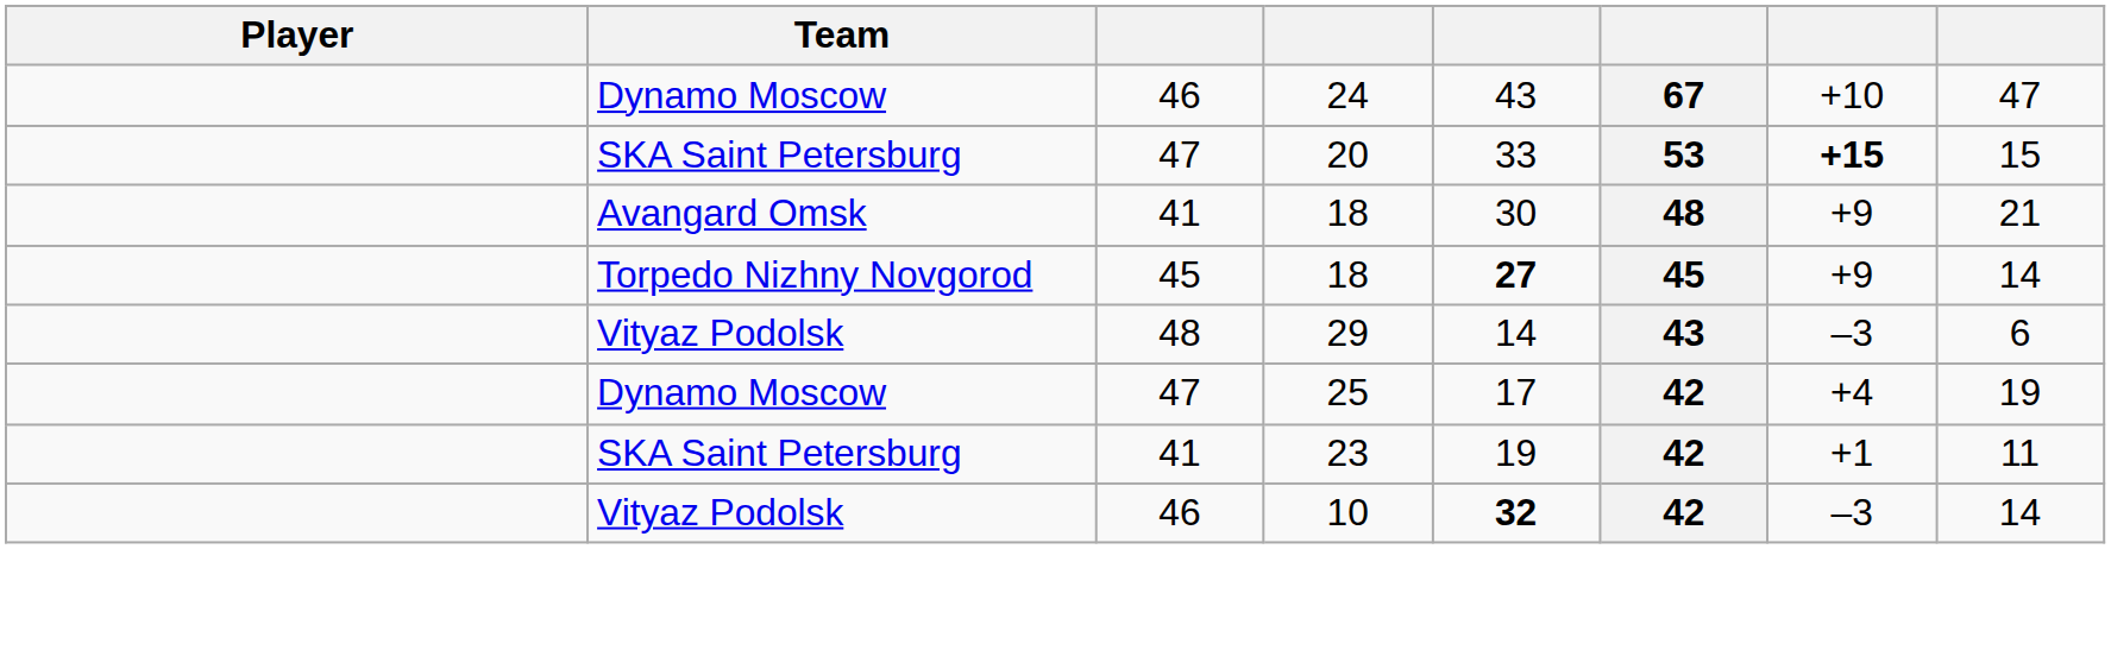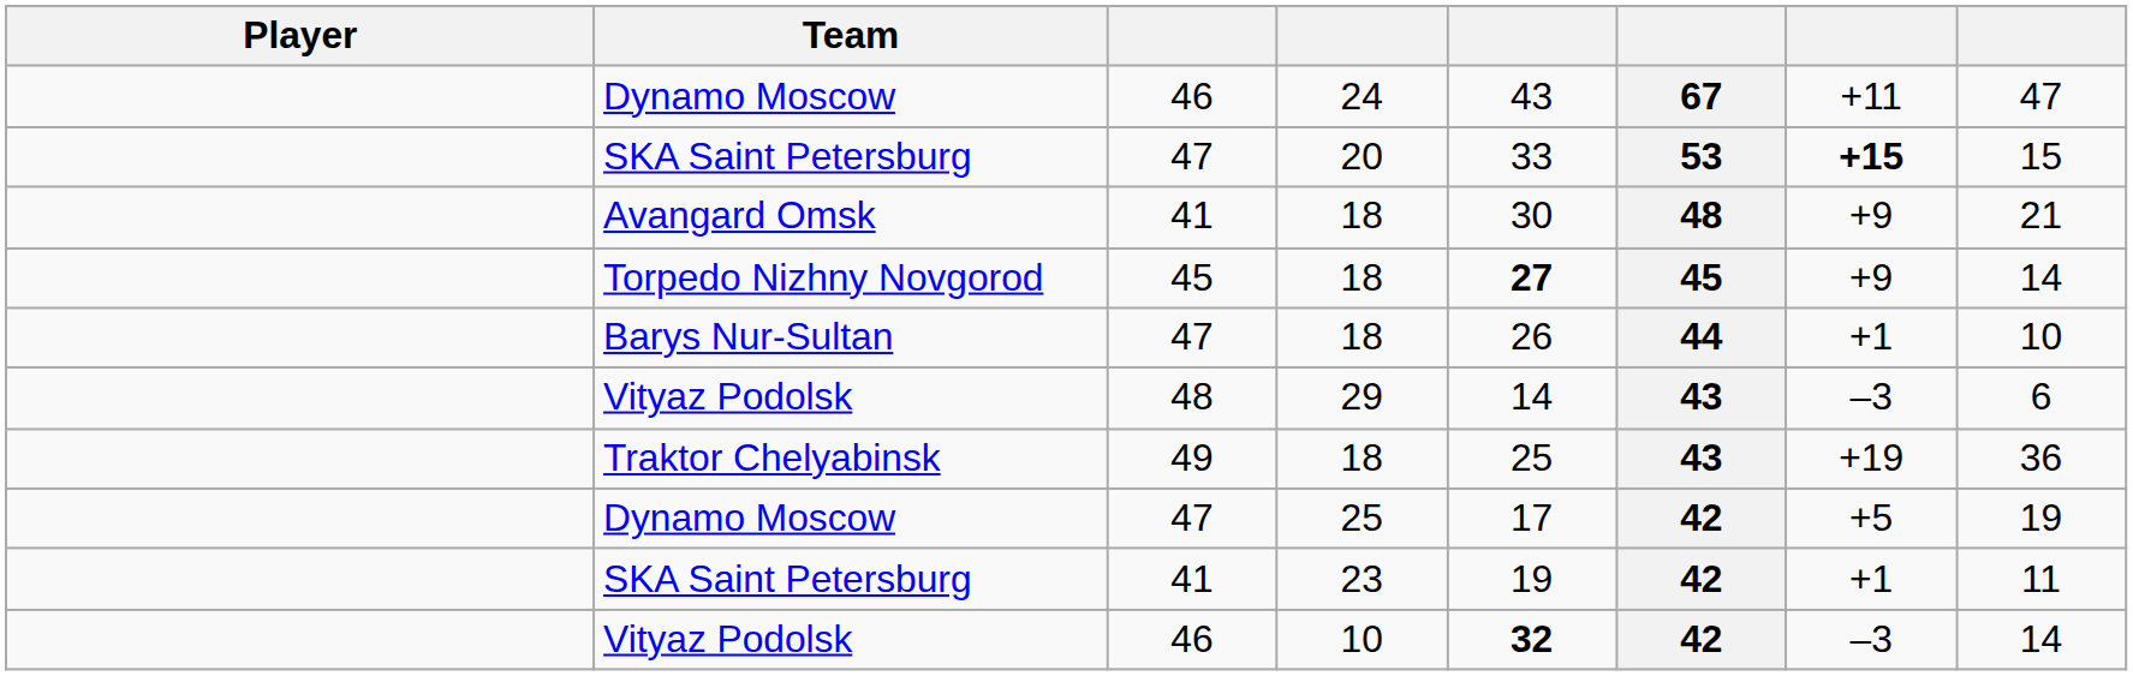Dynamo Moscow / 24 | column 7: +10 -> +11
+ row: Barys Nur-Sultan | 47 | 18 | 26 | 44 | +1 | 10
+ row: Traktor Chelyabinsk | 49 | 18 | 25 | 43 | +19 | 36
Dynamo Moscow / 25 | column 7: +4 -> +5
